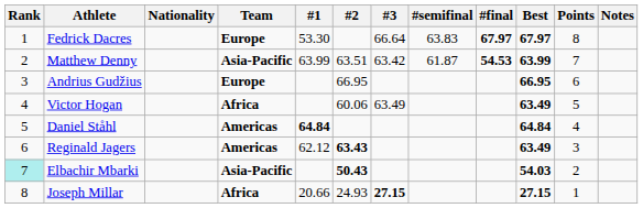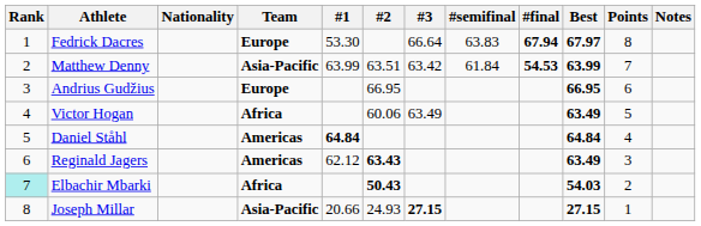Fedrick Dacres | #final: 67.97 -> 67.94
Matthew Denny | #semifinal: 61.87 -> 61.84
Elbachir Mbarki | Team: Asia-Pacific -> Africa
Joseph Millar | Team: Africa -> Asia-Pacific
